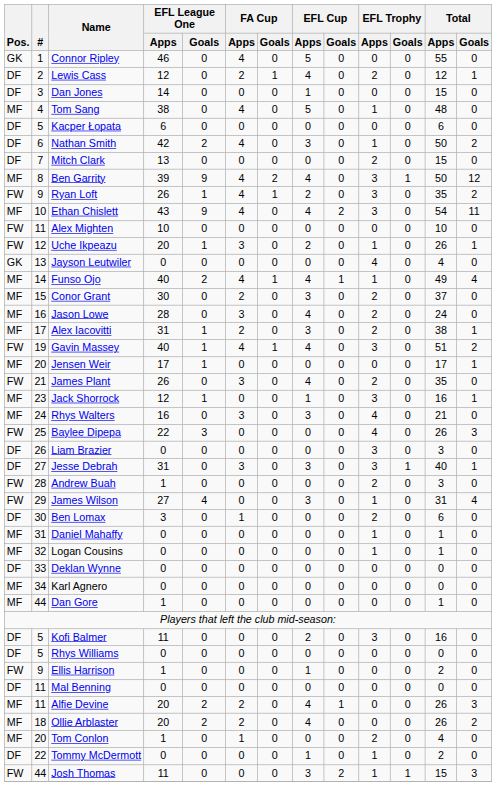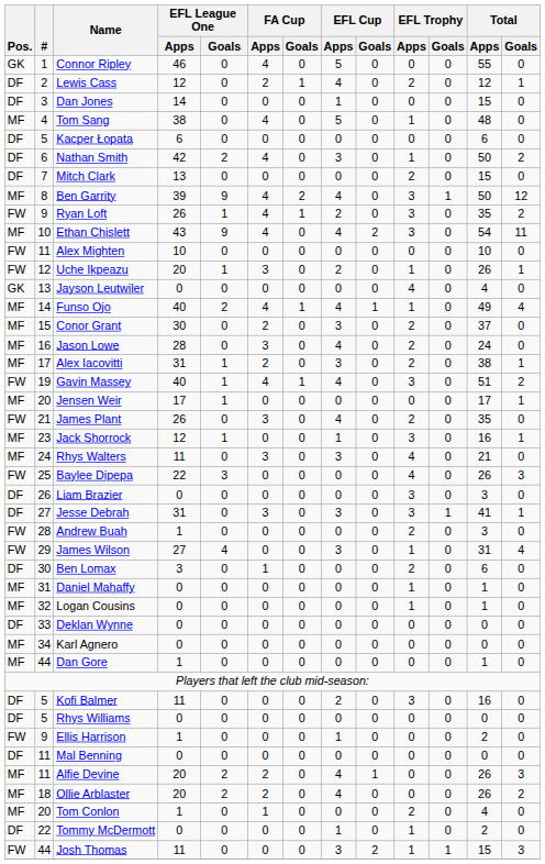Rhys Walters | EFL League One / Apps: 16 -> 11
Jesse Debrah | Total / Apps: 40 -> 41
